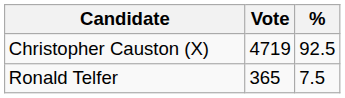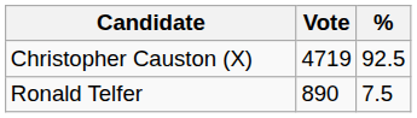Ronald Telfer | Vote: 365 -> 890
